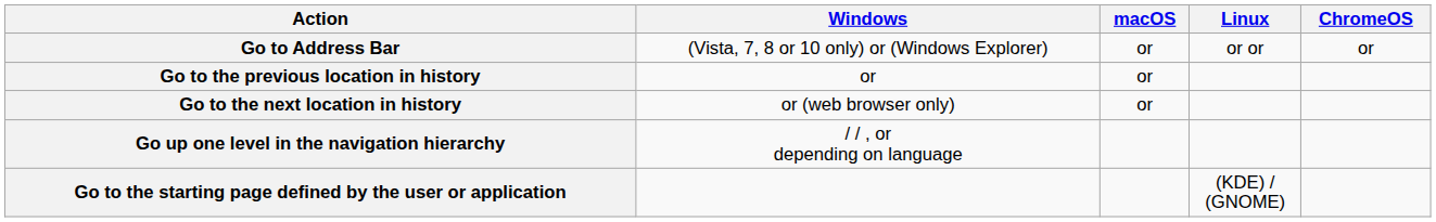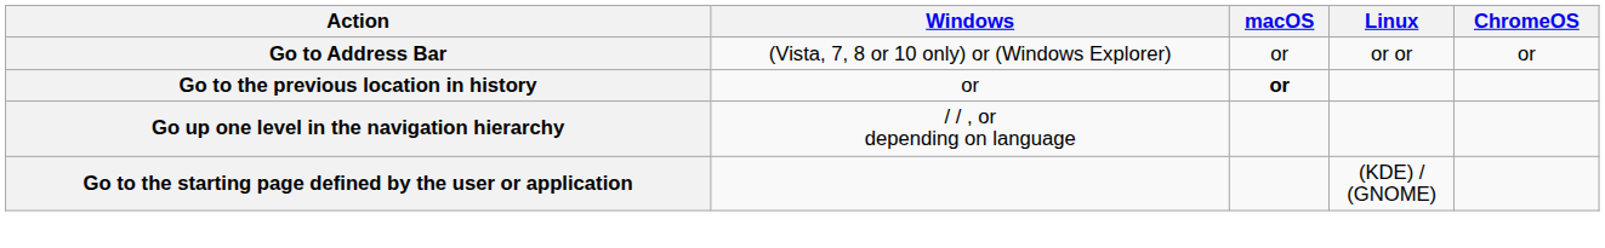Go to the previous location in history | macOS: normal -> bold
- row: Go to the next location in history | or (web browser only) | or
